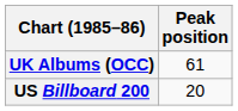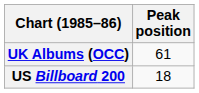US Billboard 200 | Peak position: 20 -> 18
